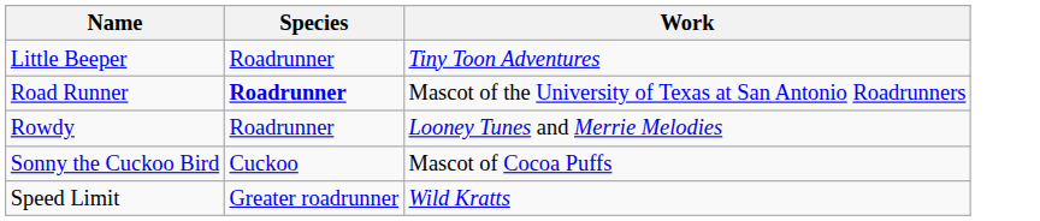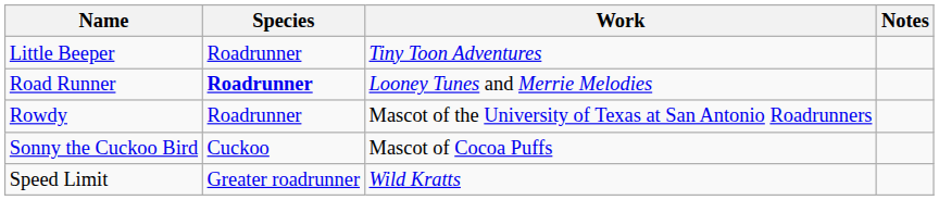+ column: Notes
Road Runner | Work: Mascot of the University of Texas at San Antonio Roadrunners -> Looney Tunes and Merrie Melodies
Rowdy | Work: Looney Tunes and Merrie Melodies -> Mascot of the University of Texas at San Antonio Roadrunners
